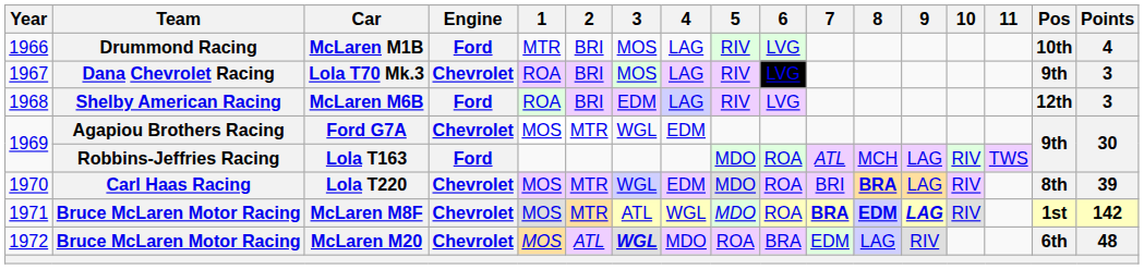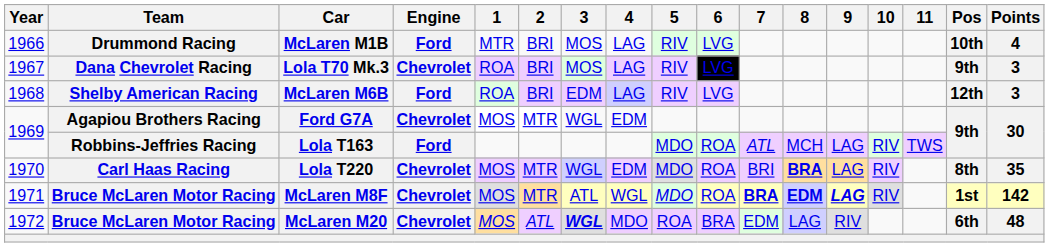Lola T220 | Points: 39 -> 35
